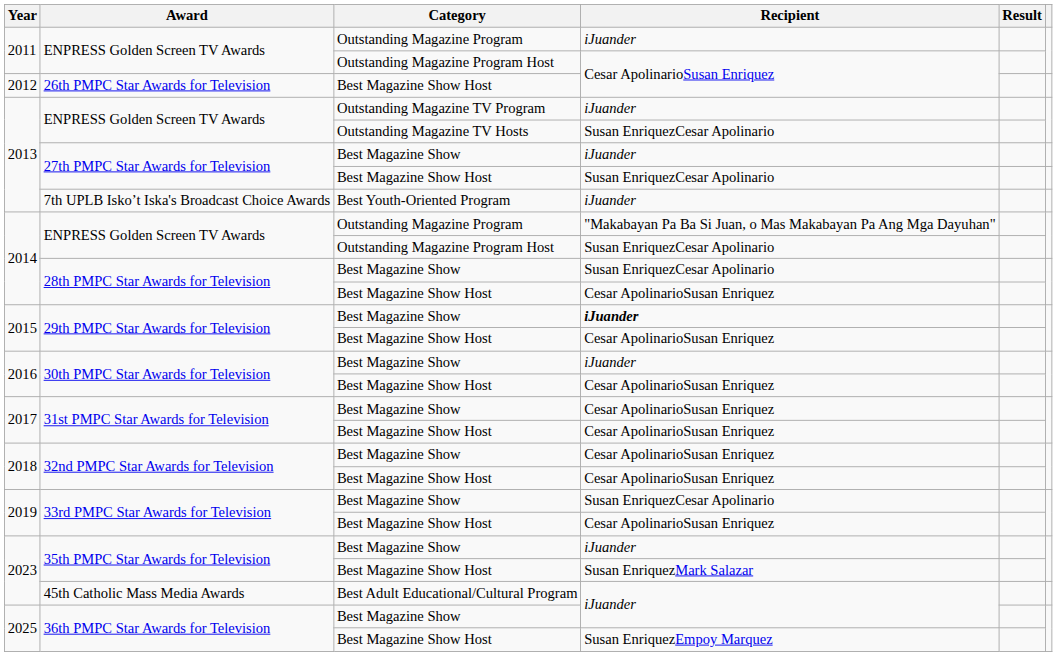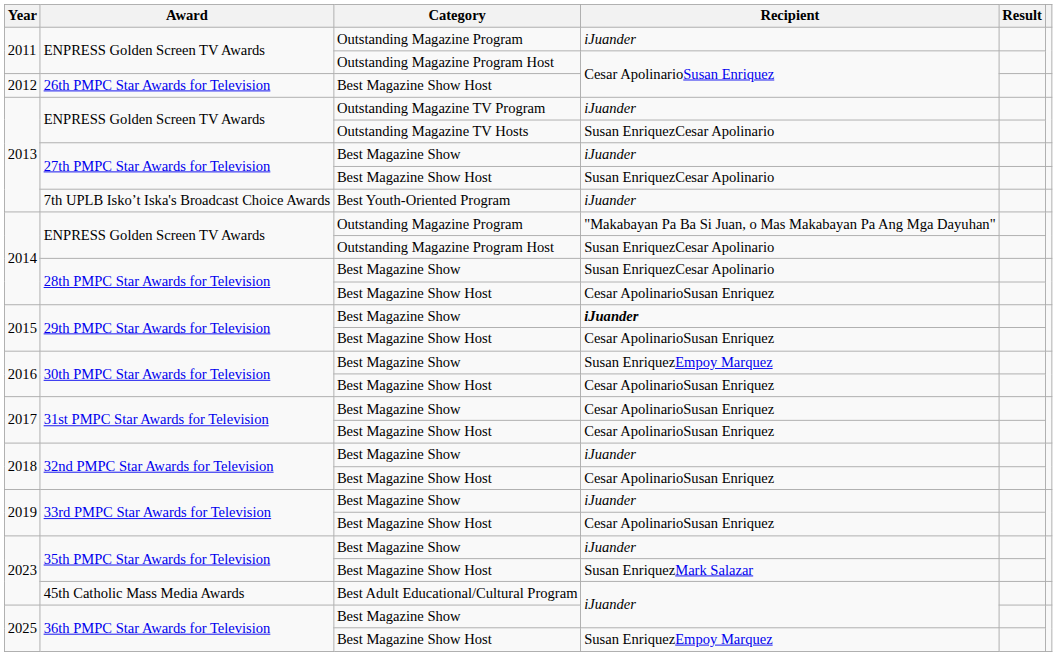30th PMPC Star Awards for Television / Best Magazine Show | Recipient: iJuander -> Susan EnriquezEmpoy Marquez
32nd PMPC Star Awards for Television / Best Magazine Show | Recipient: Cesar ApolinarioSusan Enriquez -> iJuander
33rd PMPC Star Awards for Television / Best Magazine Show | Recipient: Susan EnriquezCesar Apolinario -> iJuander
